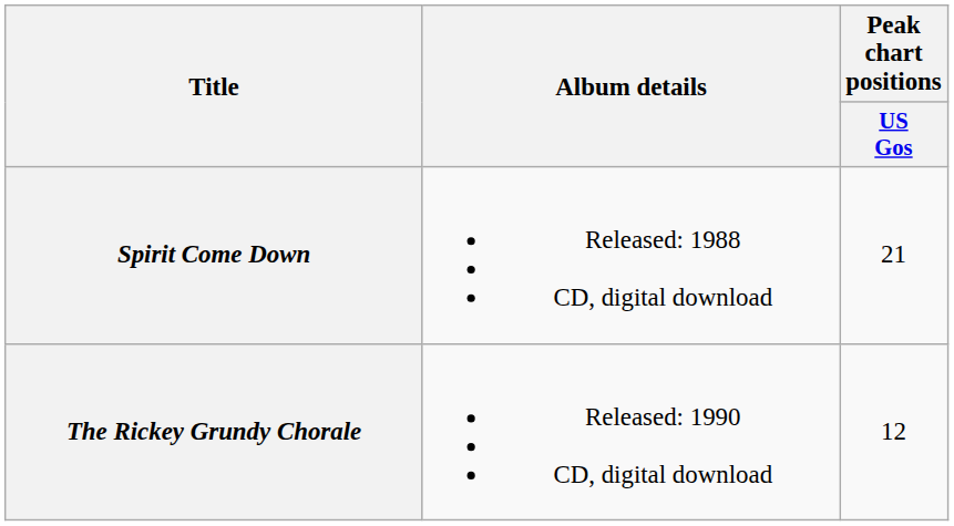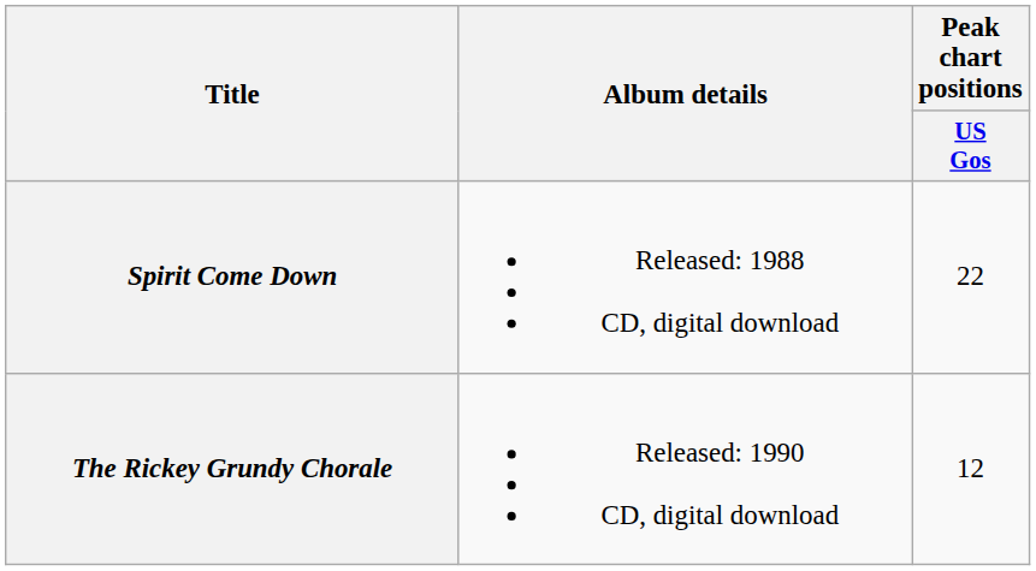Spirit Come Down | Peak chart positions / US Gos: 21 -> 22
